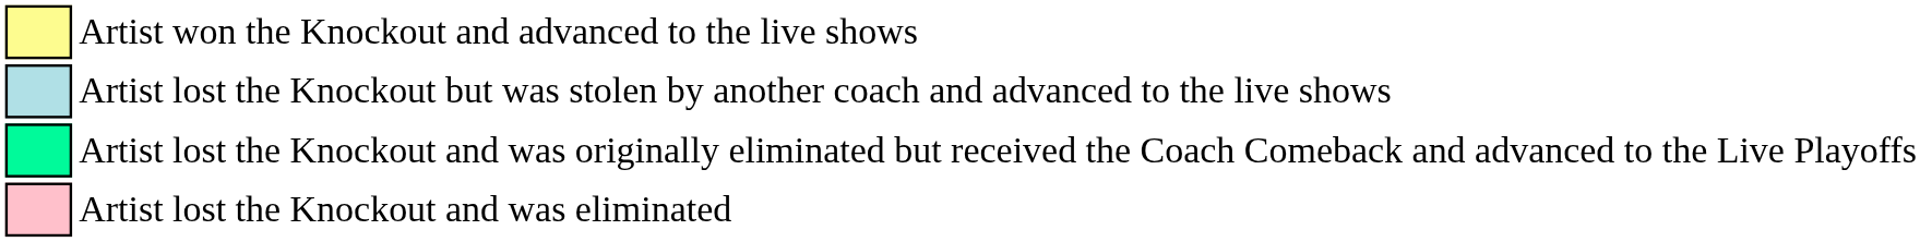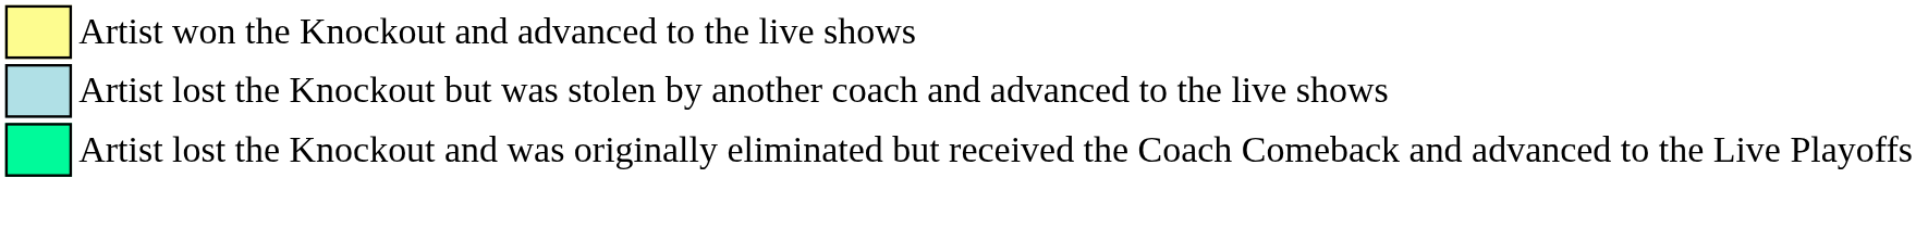- row: Artist lost the Knockout and was eliminated
